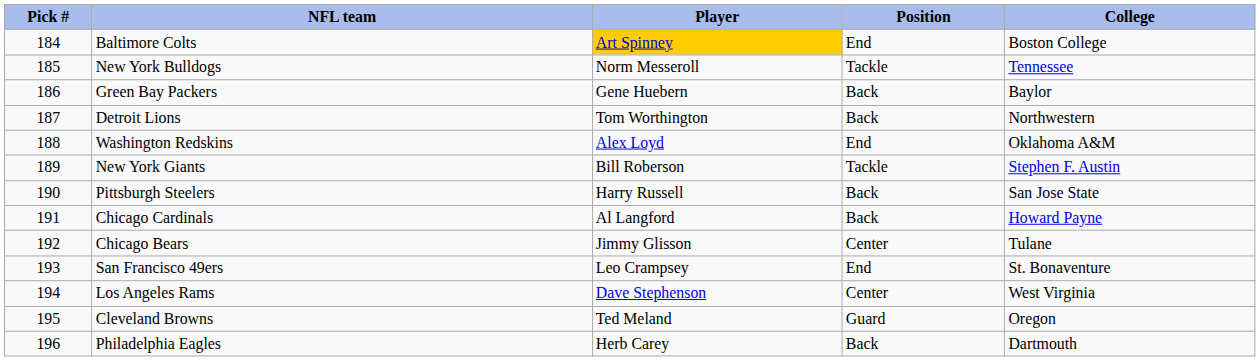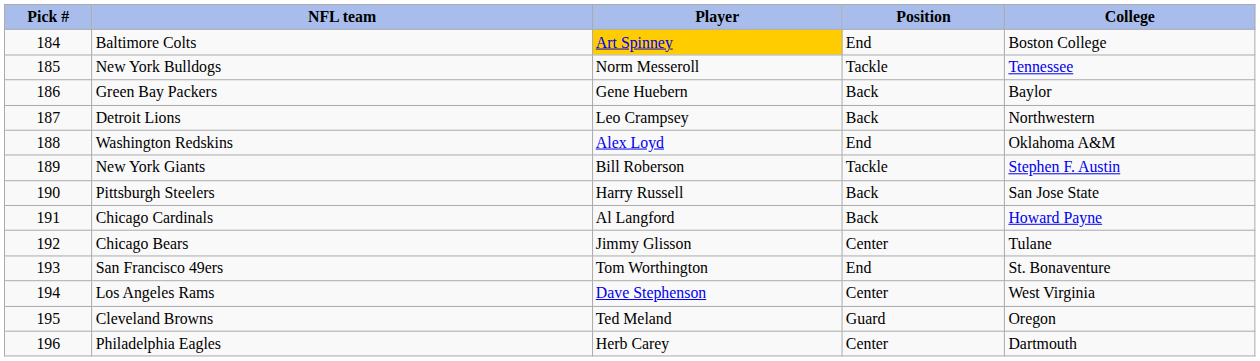Detroit Lions | Player: Tom Worthington -> Leo Crampsey
San Francisco 49ers | Player: Leo Crampsey -> Tom Worthington
Philadelphia Eagles | Position: Back -> Center
